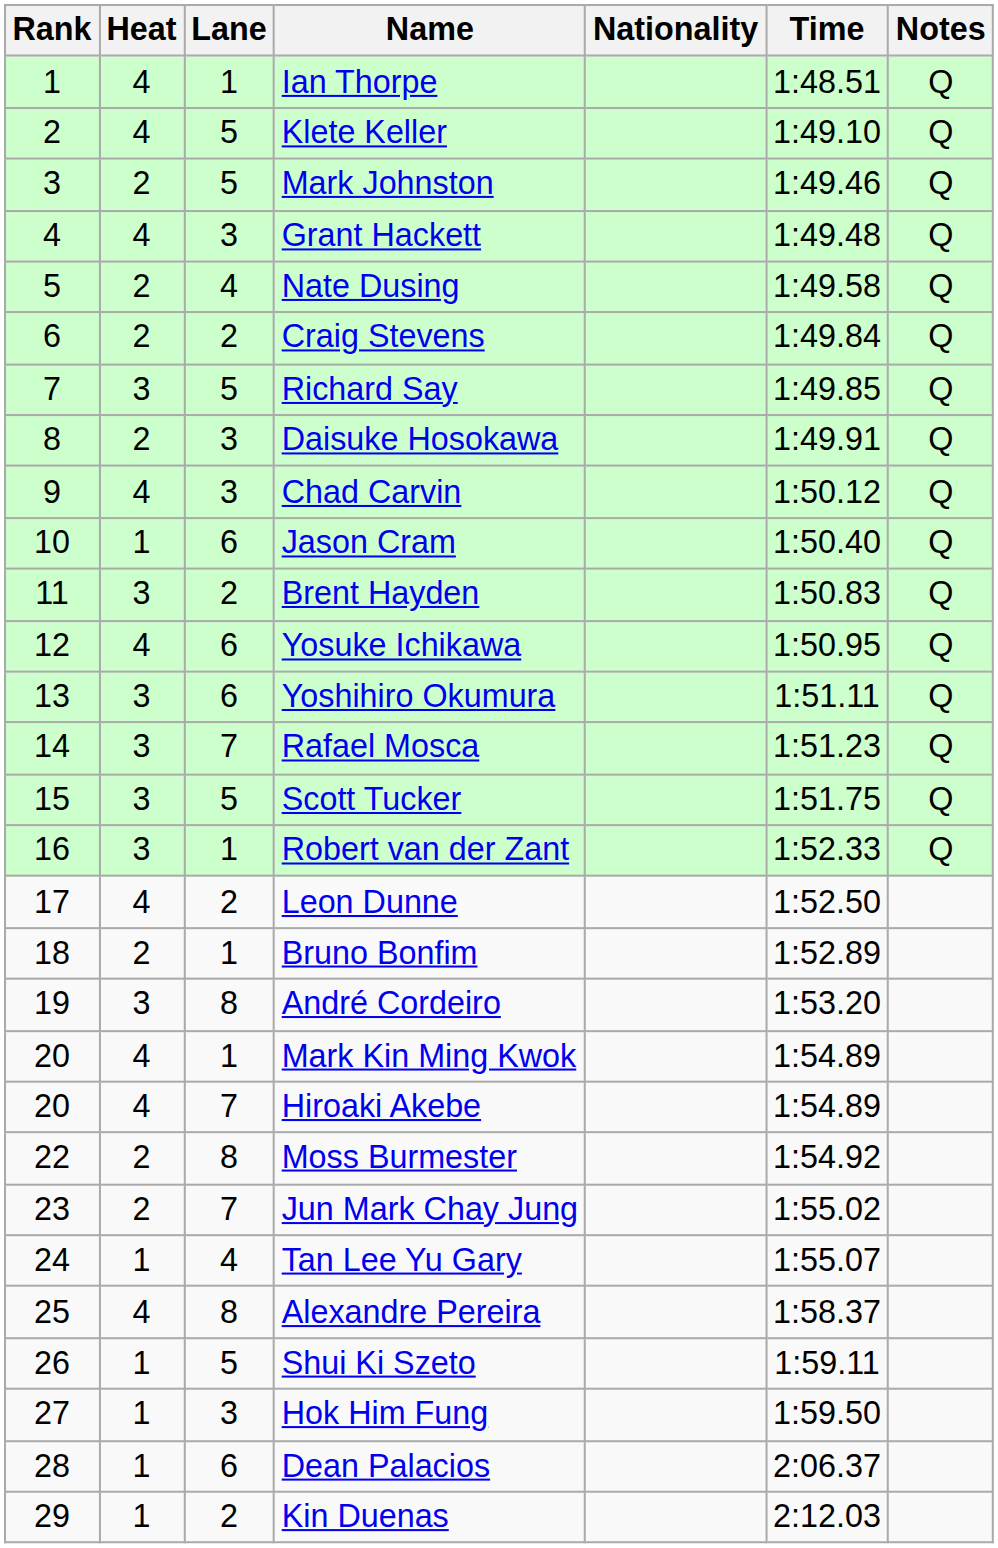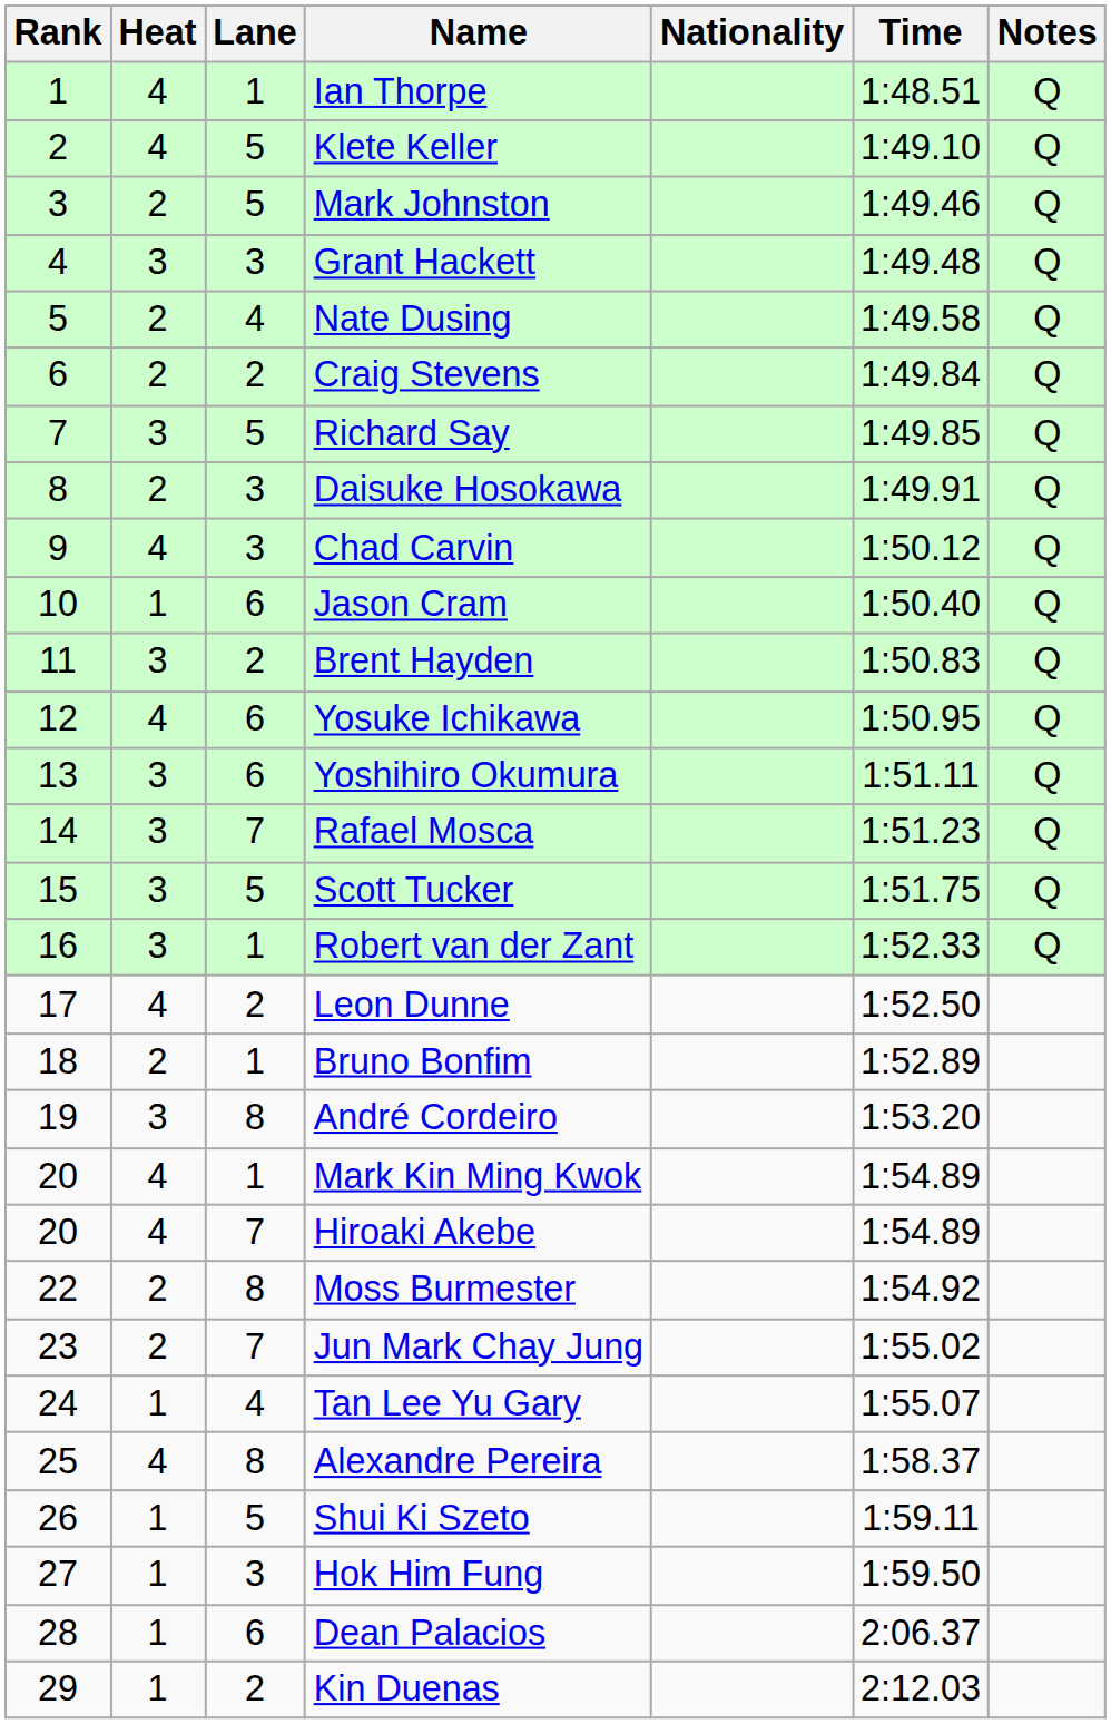Grant Hackett | Heat: 4 -> 3
